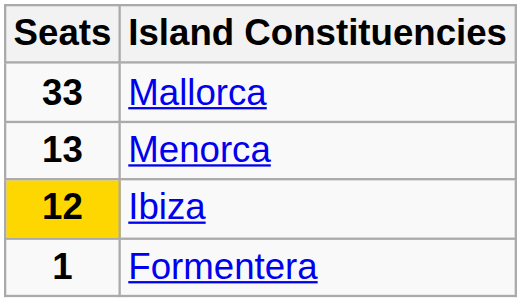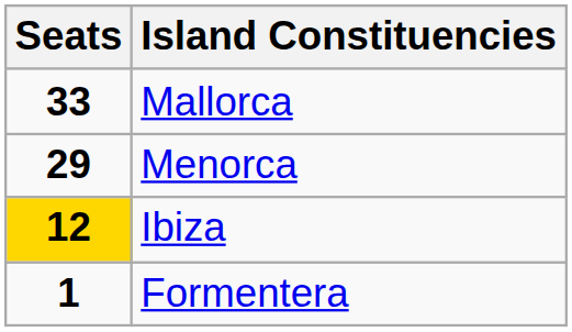Menorca | Seats: 13 -> 29
